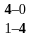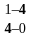rows swapped: 1–4 <-> 4–0
